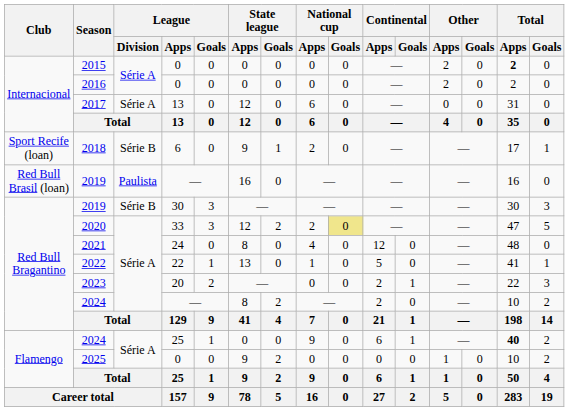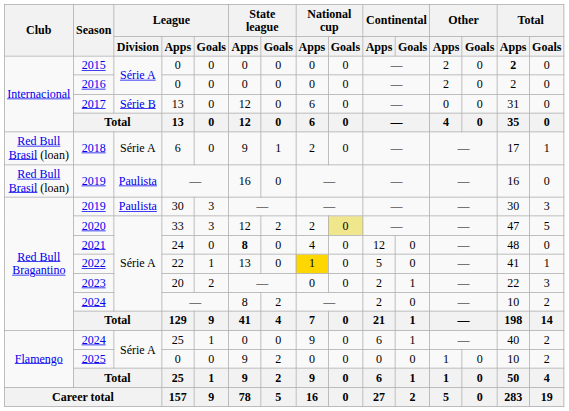2017 | League / Division: Série A -> Série B
2018 | Club: Sport Recife (loan) -> Red Bull Brasil (loan)
2018 | League / Division: Série B -> Série A
2019 / 30 | League / Division: Série B -> Paulista
2021 | State league / Apps: normal -> bold
2022 | National cup / Apps: no background -> gold background
2024 / 25 | Total / Apps: bold -> normal
